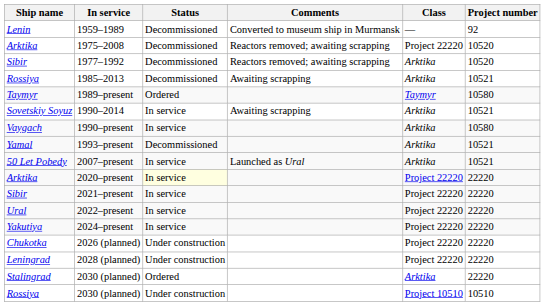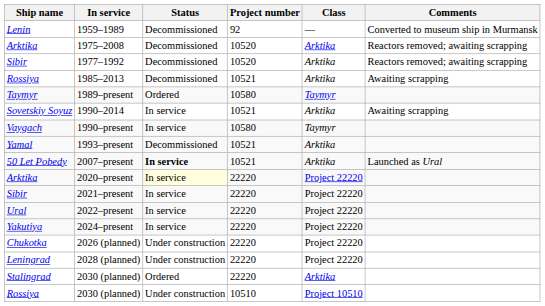columns swapped: Project number <-> Comments
1975–2008 | Class: Project 22220 -> Arktika
1990–present | Class: Arktika -> Taymyr
2007–present | Status: normal -> bold
